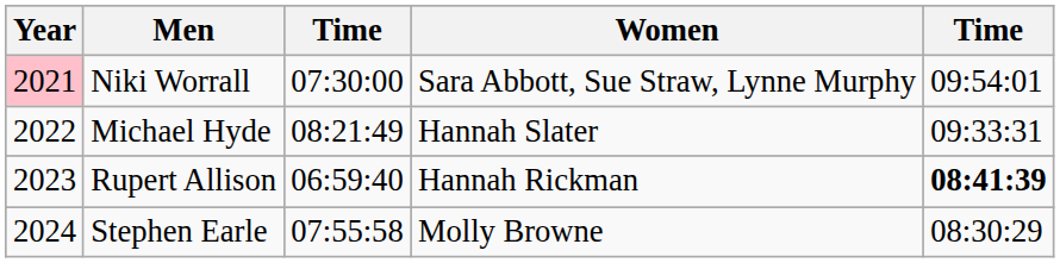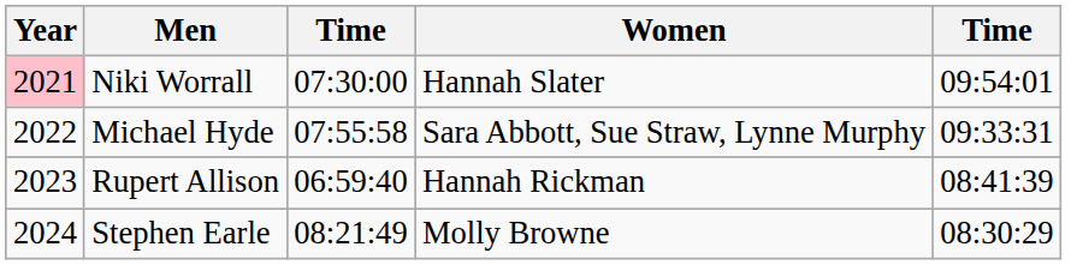Niki Worrall | Women: Sara Abbott, Sue Straw, Lynne Murphy -> Hannah Slater
Michael Hyde | column 3: 08:21:49 -> 07:55:58
Michael Hyde | Women: Hannah Slater -> Sara Abbott, Sue Straw, Lynne Murphy
Rupert Allison | column 5: bold -> normal
Stephen Earle | column 3: 07:55:58 -> 08:21:49
